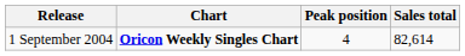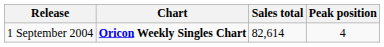columns swapped: Peak position <-> Sales total
